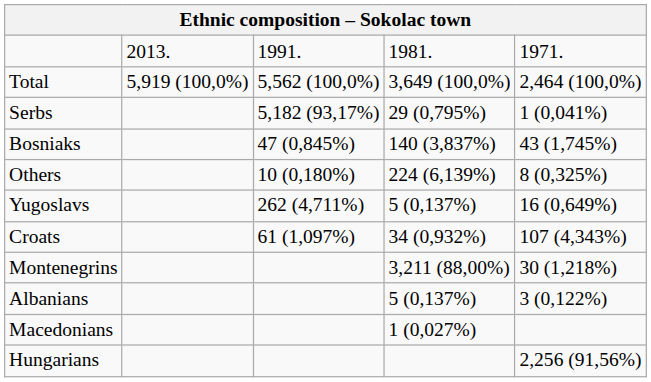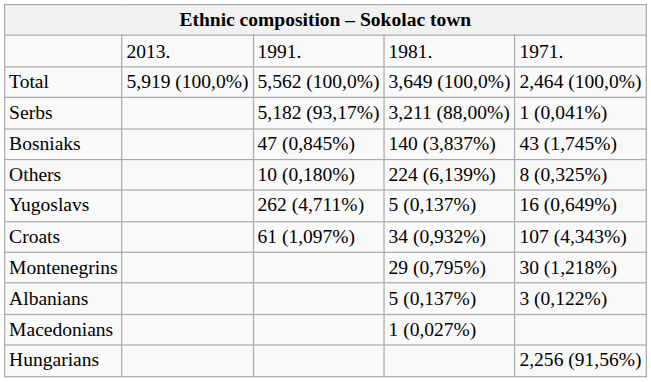Serbs | column 4: 29 (0,795%) -> 3,211 (88,00%)
Montenegrins | column 4: 3,211 (88,00%) -> 29 (0,795%)
